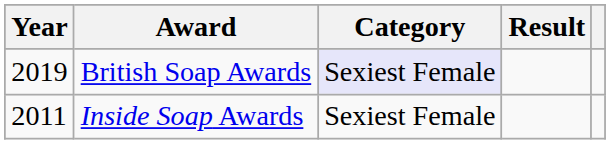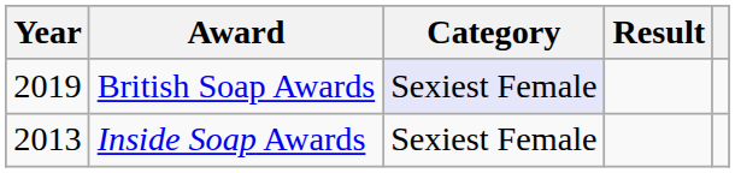Inside Soap Awards | Year: 2011 -> 2013
